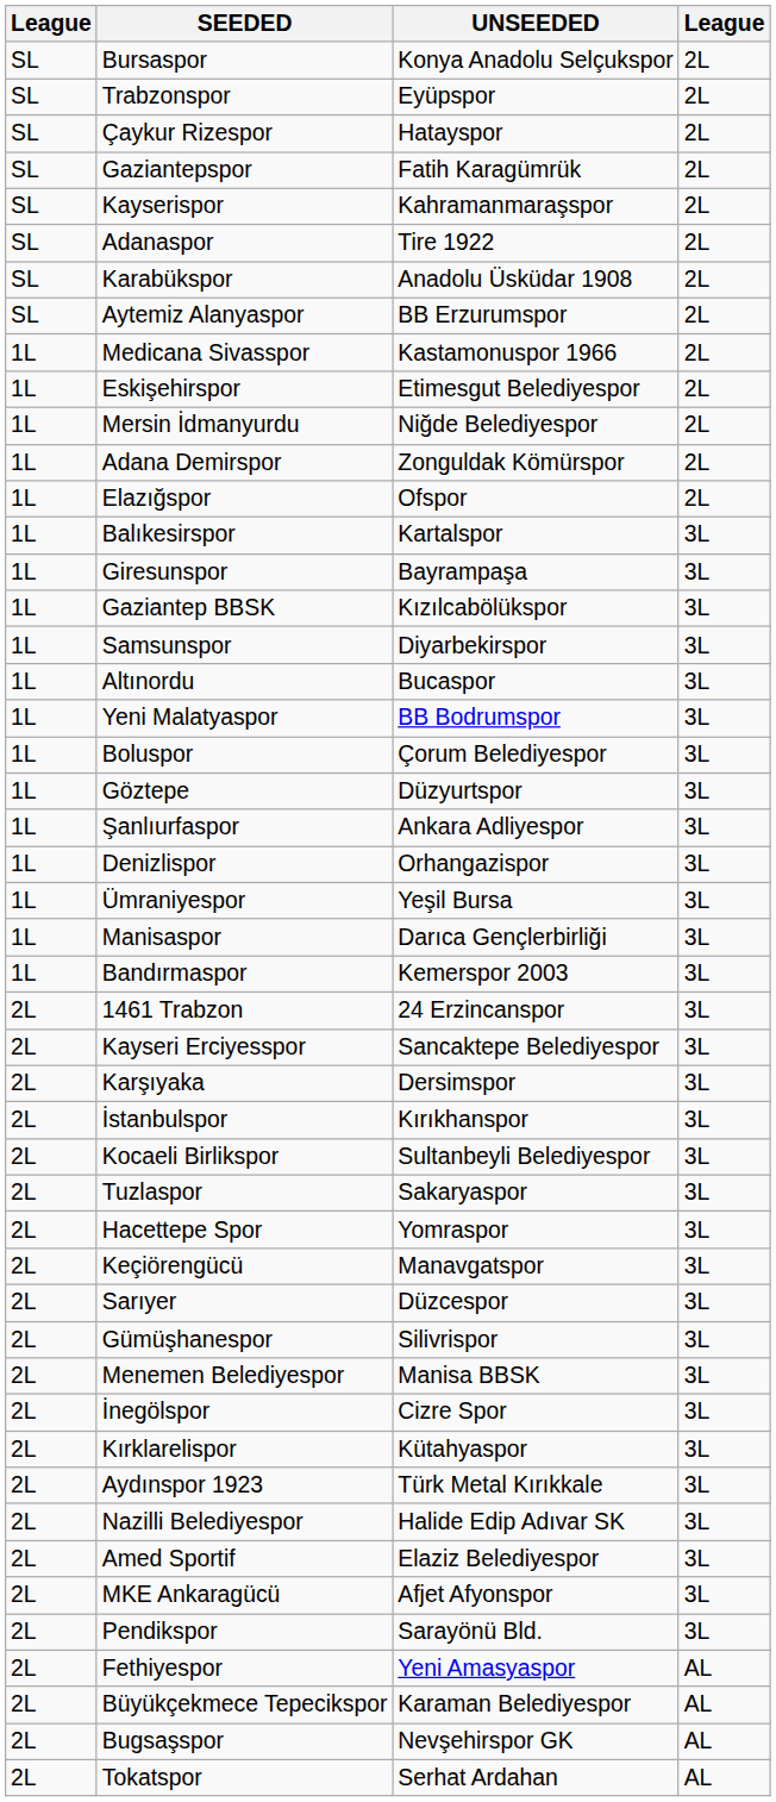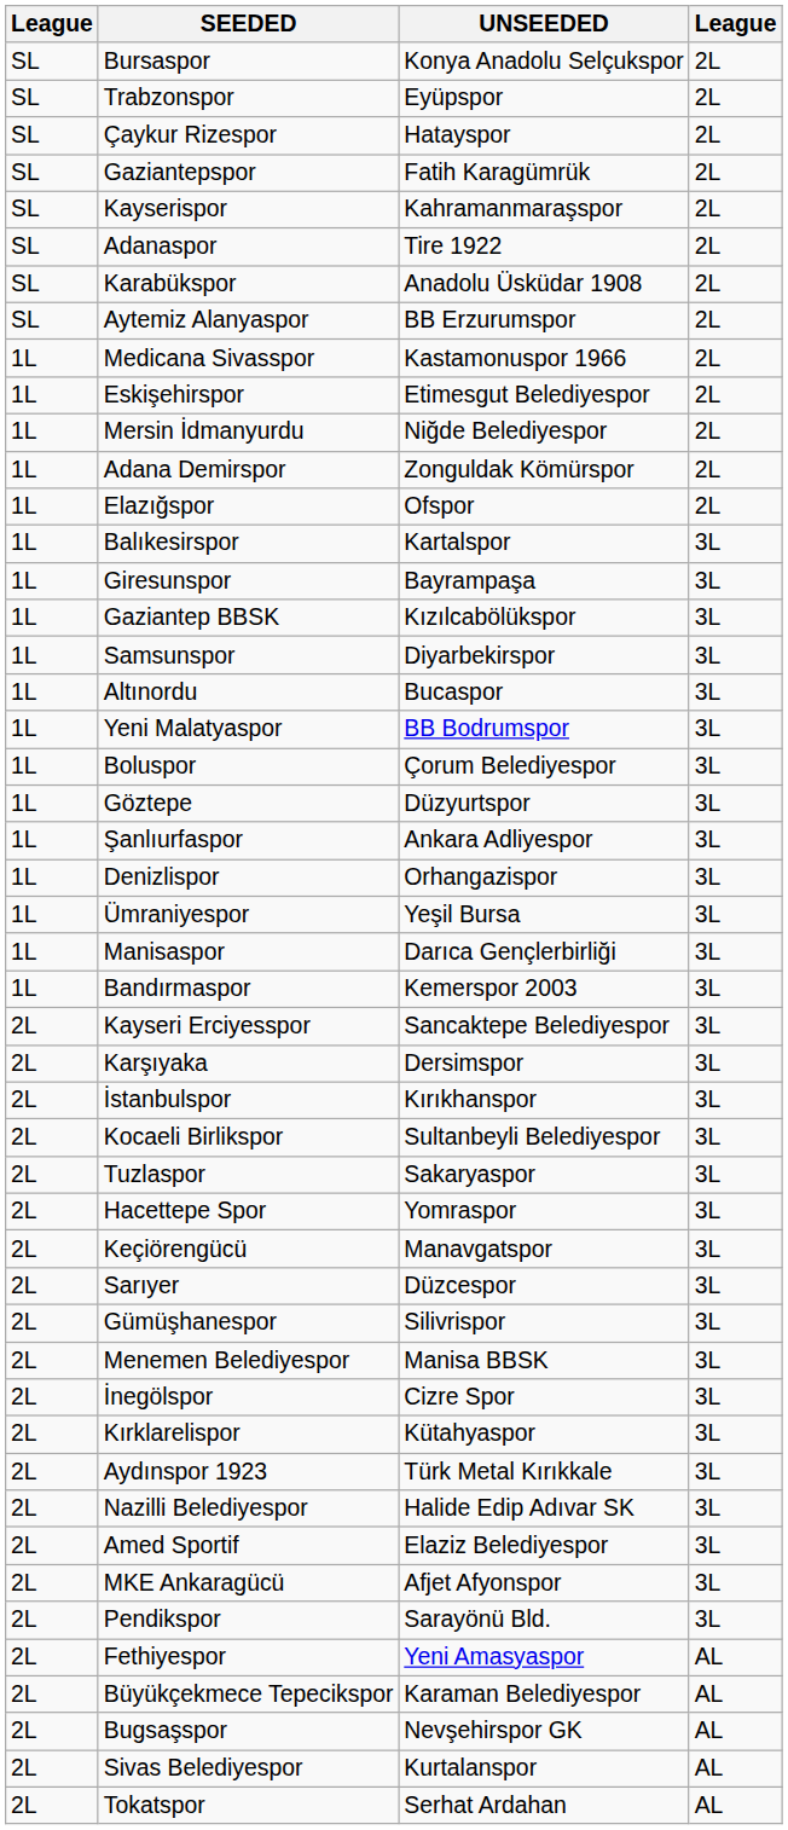- row: 2L | 1461 Trabzon | 24 Erzincanspor | 3L
+ row: 2L | Sivas Belediyespor | Kurtalanspor | AL
